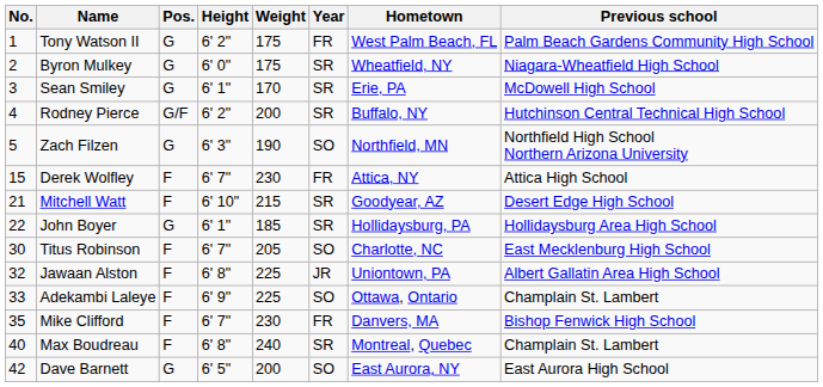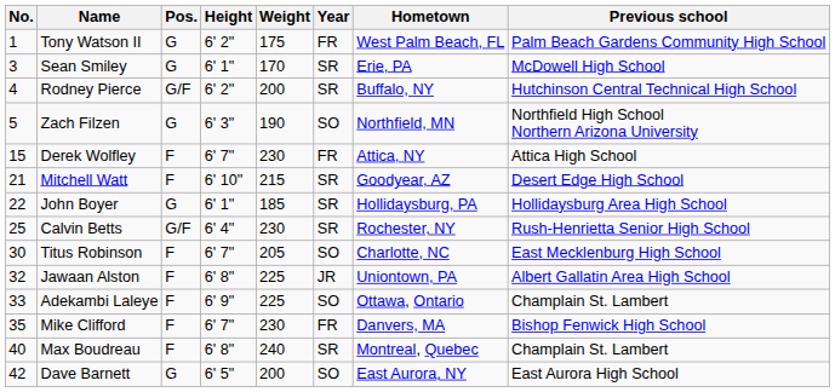- row: 2 | Byron Mulkey | G | 6' 0" | 175 | SR | Wheatfield, NY | Niagara-Wheatfield High School
+ row: 25 | Calvin Betts | G/F | 6' 4" | 230 | SR | Rochester, NY | Rush-Henrietta Senior High School
